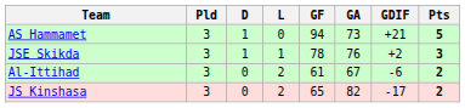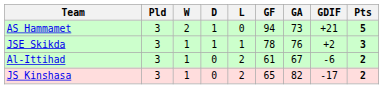+ column: W | 2 | 1 | 1 | 1
